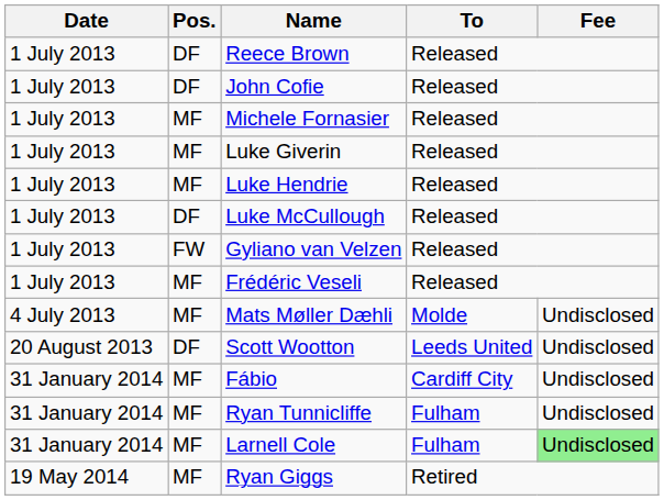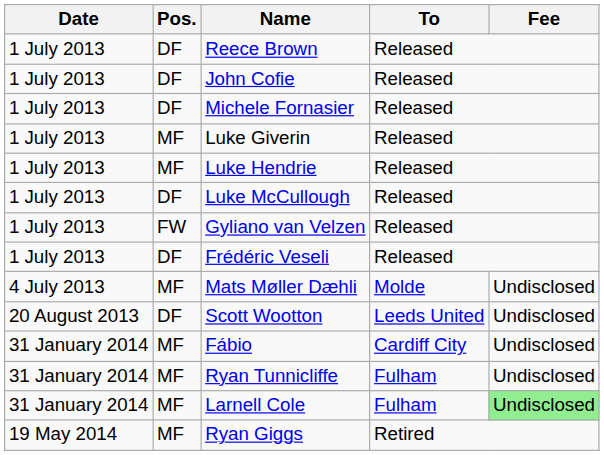Michele Fornasier | Pos.: MF -> DF
Frédéric Veseli | Pos.: MF -> DF
